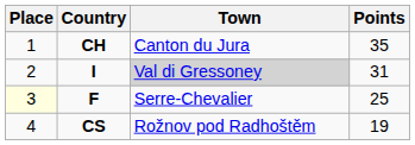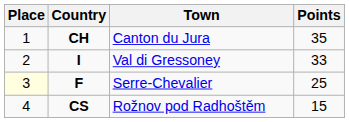I | Town: lightgrey background -> no background
I | Points: 31 -> 33
CS | Points: 19 -> 15
